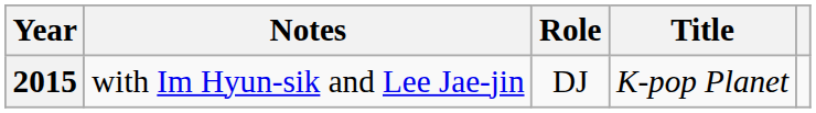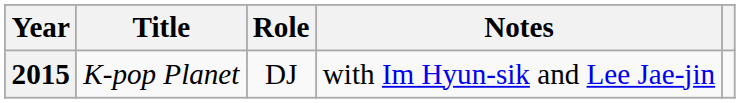columns swapped: Title <-> Notes
